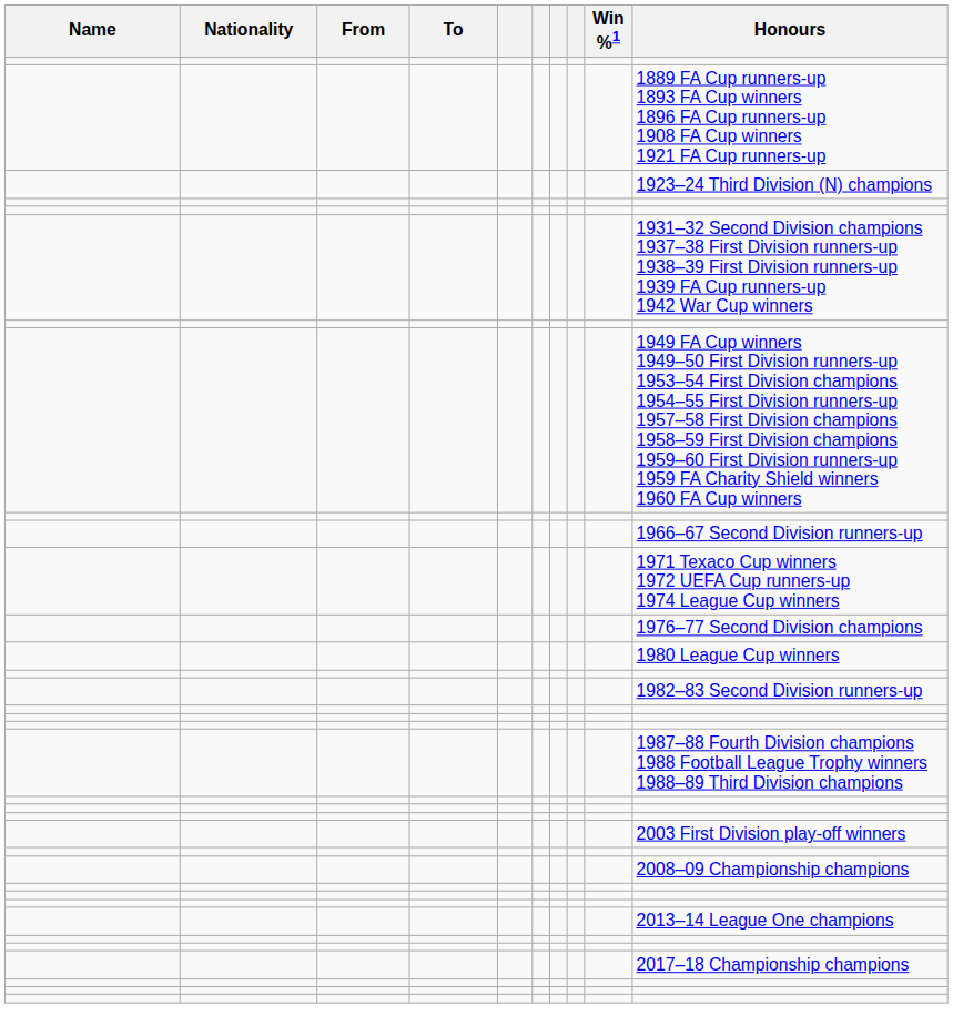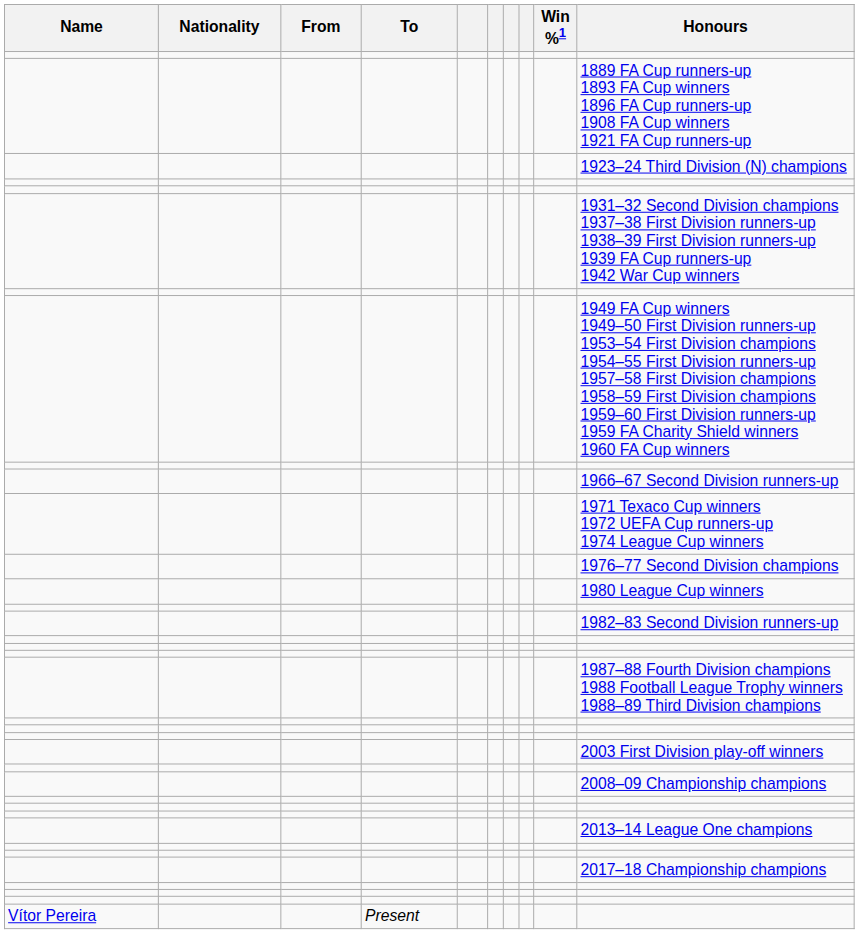+ row: Vítor Pereira | Present
